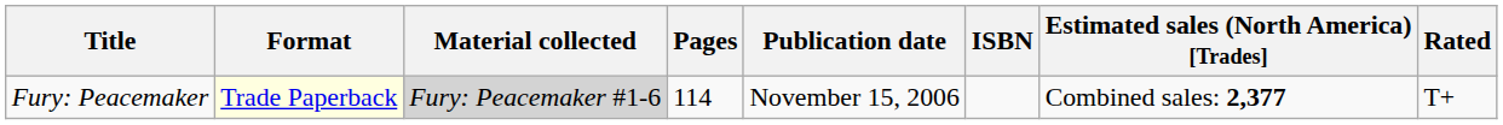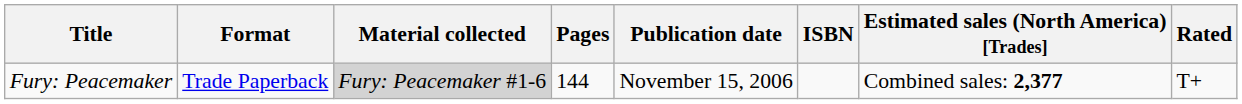Fury: Peacemaker | Format: lightyellow background -> no background
Fury: Peacemaker | Pages: 114 -> 144
